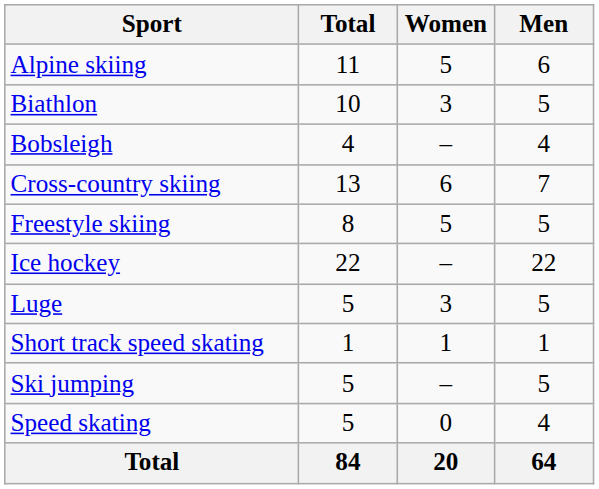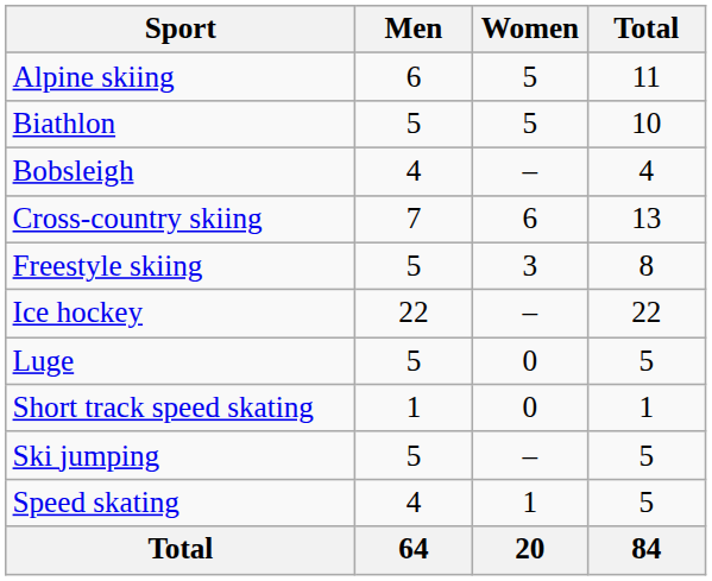columns swapped: Men <-> Total
Biathlon | Women: 3 -> 5
Freestyle skiing | Women: 5 -> 3
Luge | Women: 3 -> 0
Short track speed skating | Women: 1 -> 0
Speed skating | Women: 0 -> 1
